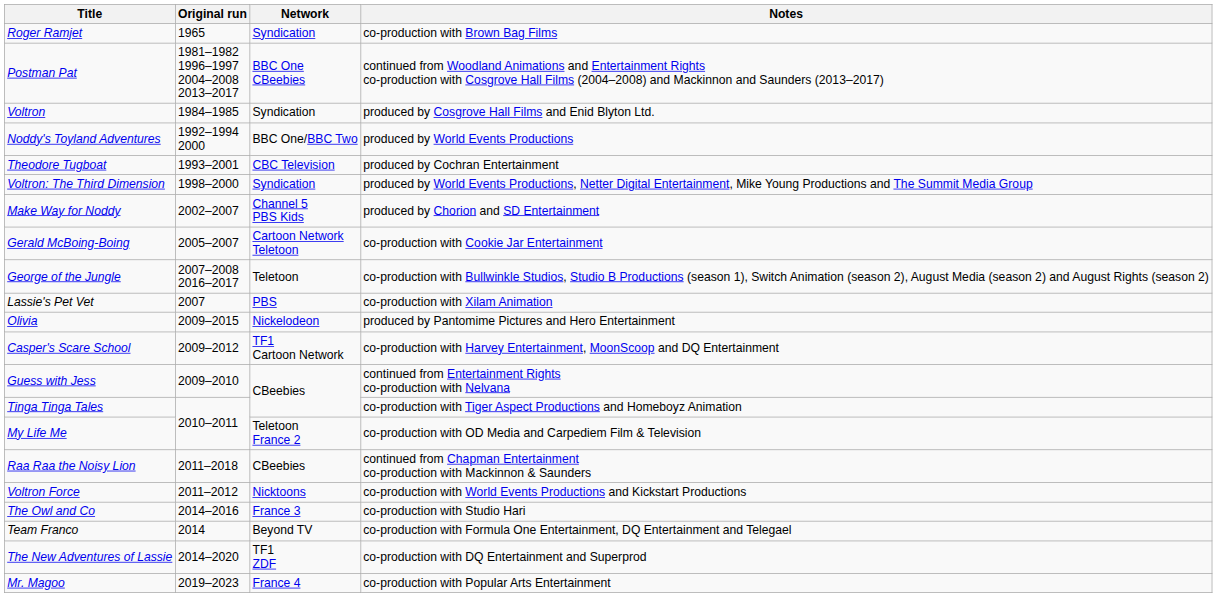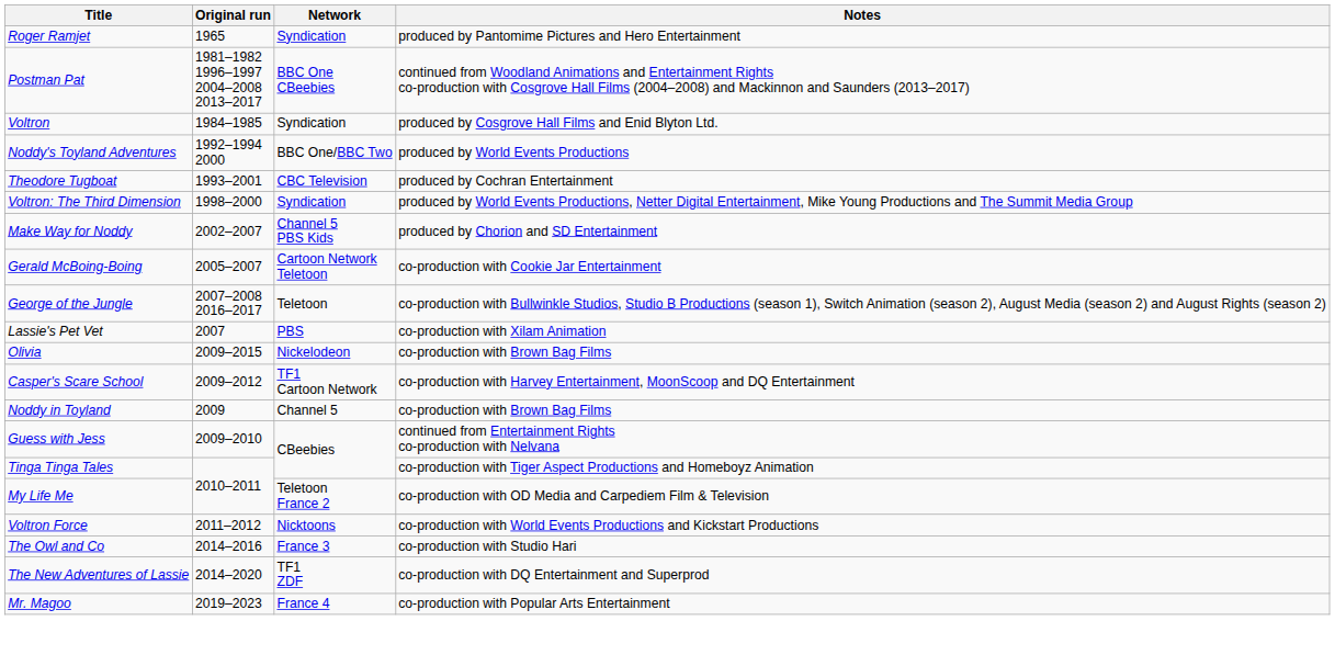Roger Ramjet | Notes: co-production with Brown Bag Films -> produced by Pantomime Pictures and Hero Entertainment
Olivia | Notes: produced by Pantomime Pictures and Hero Entertainment -> co-production with Brown Bag Films
+ row: Noddy in Toyland | 2009 | Channel 5 | co-production with Brown Bag Films
- row: Raa Raa the Noisy Lion | 2011–2018 | CBeebies | continued from Chapman Entertainment co-production with Mackinnon & Saunders
- row: Team Franco | 2014 | Beyond TV | co-production with Formula One Entertainment, DQ Entertainment and Telegael
